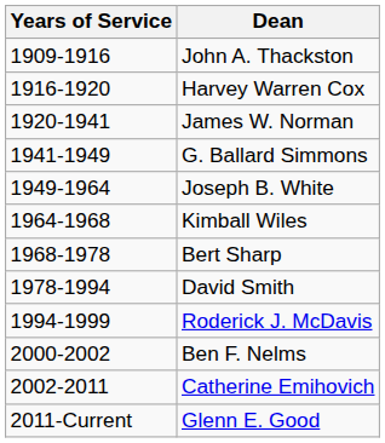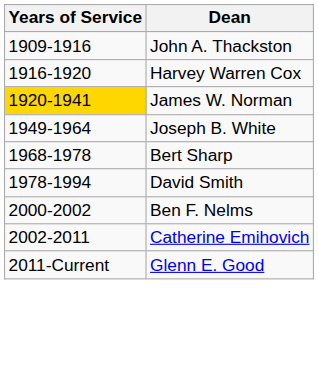James W. Norman | Years of Service: no background -> gold background
- row: 1941-1949 | G. Ballard Simmons
- row: 1964-1968 | Kimball Wiles
- row: 1994-1999 | Roderick J. McDavis
